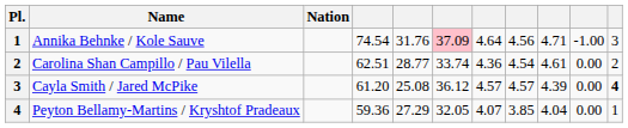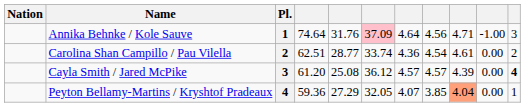columns swapped: Pl. <-> Nation
Annika Behnke / Kole Sauve | column 4: 74.54 -> 74.64
Peyton Bellamy-Martins / Kryshtof Pradeaux | column 9: no background -> lightsalmon background
